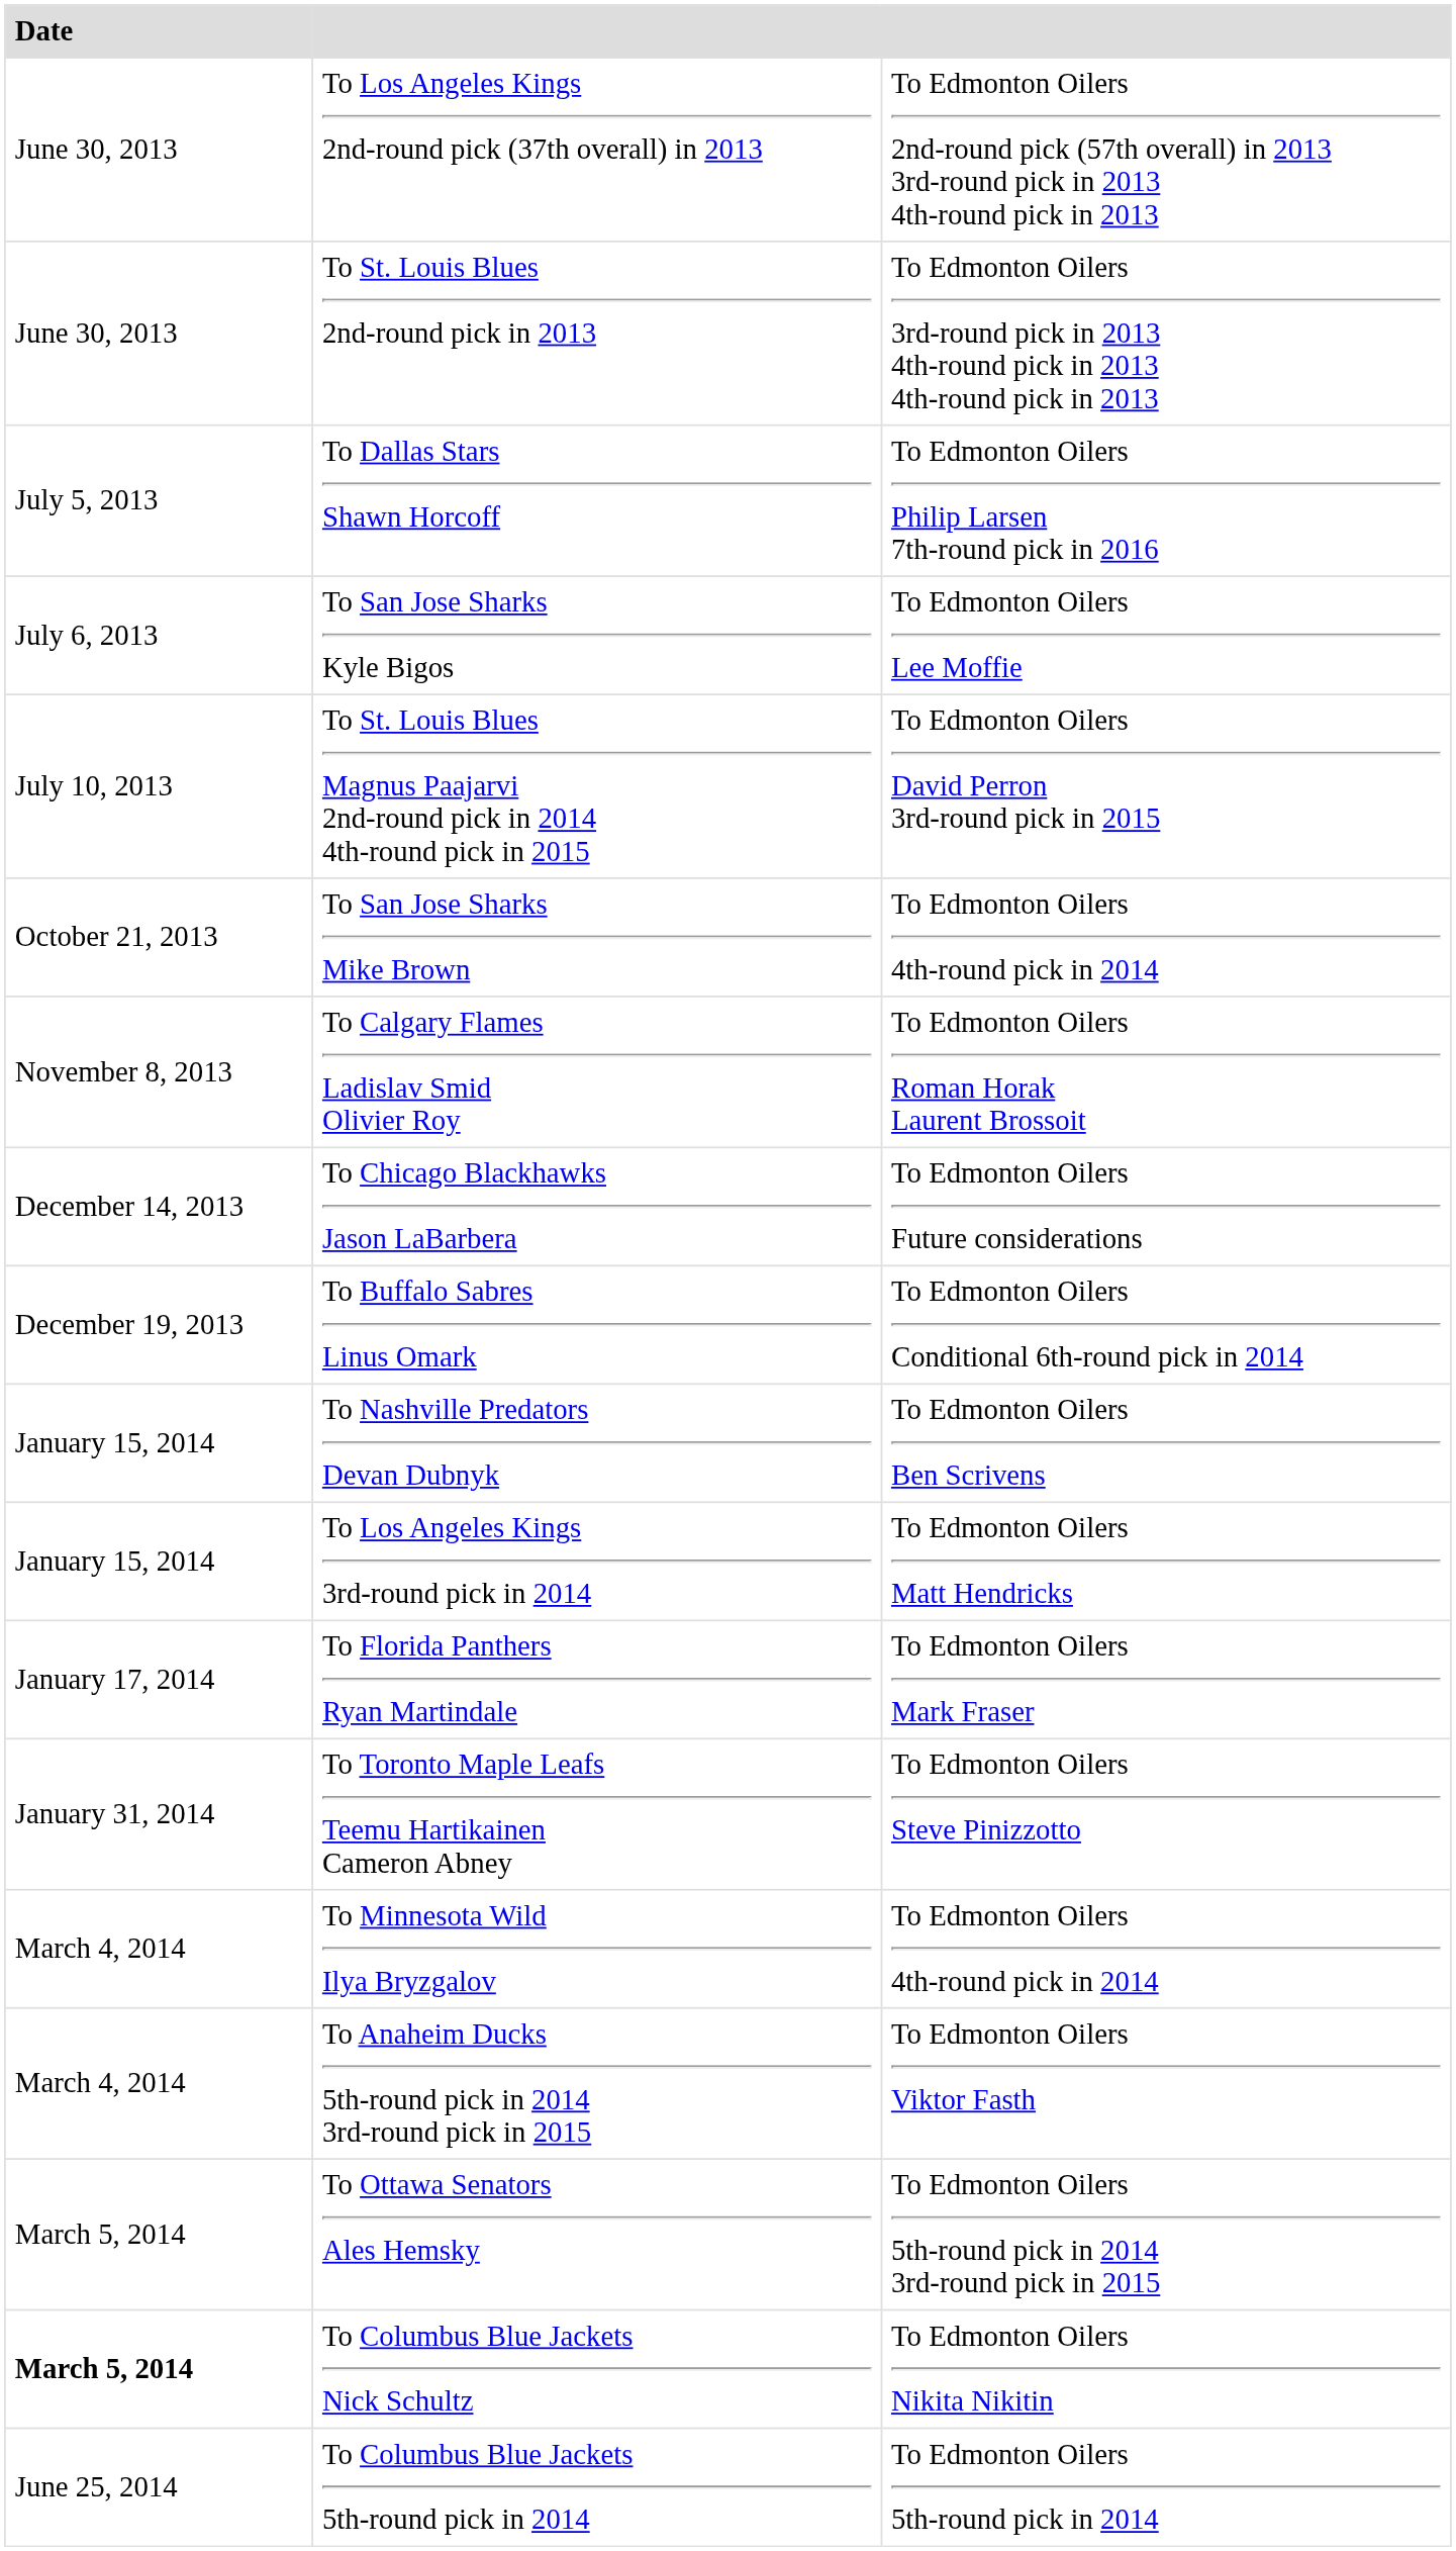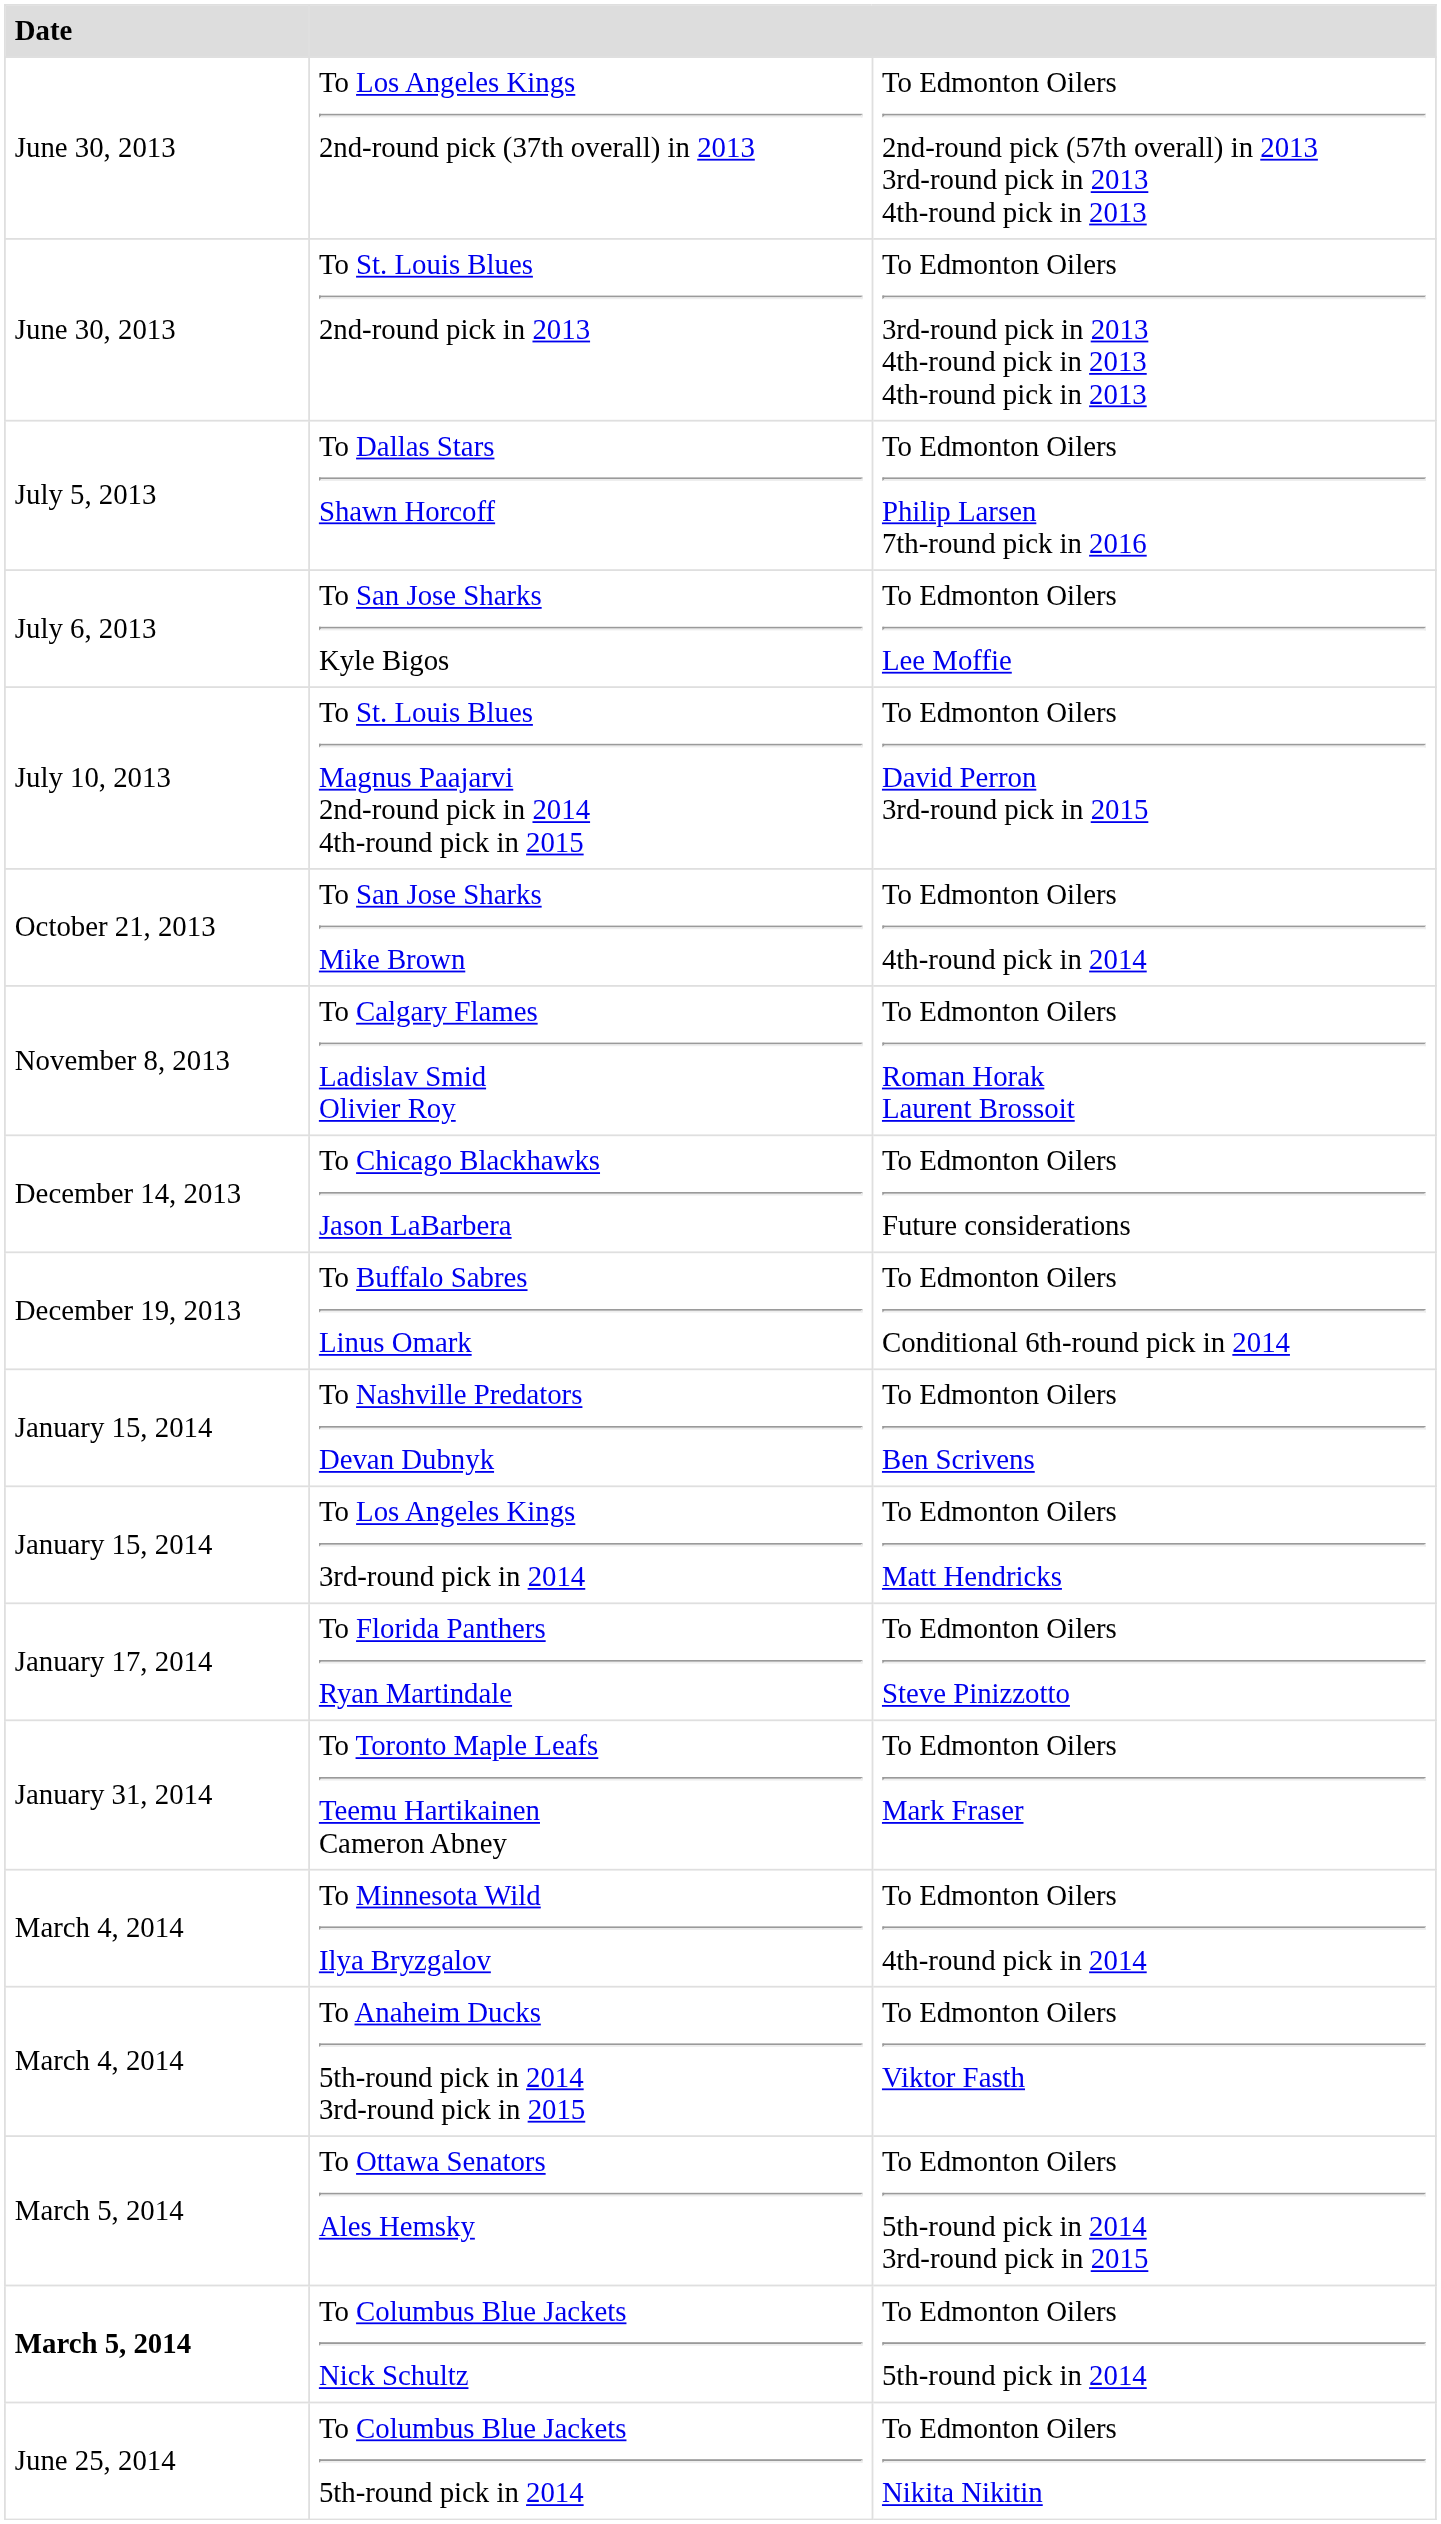To Florida Panthers Ryan Martindale | column 3: To Edmonton Oilers Mark Fraser -> To Edmonton Oilers Steve Pinizzotto
To Toronto Maple Leafs Teemu Hartikainen Cameron Abney | column 3: To Edmonton Oilers Steve Pinizzotto -> To Edmonton Oilers Mark Fraser
To Columbus Blue Jackets Nick Schultz | column 3: To Edmonton Oilers Nikita Nikitin -> To Edmonton Oilers 5th-round pick in 2014
To Columbus Blue Jackets 5th-round pick in 2014 | column 3: To Edmonton Oilers 5th-round pick in 2014 -> To Edmonton Oilers Nikita Nikitin
